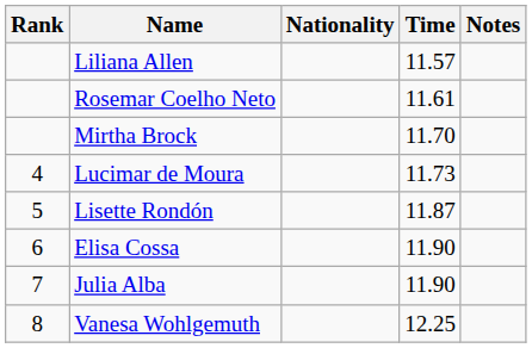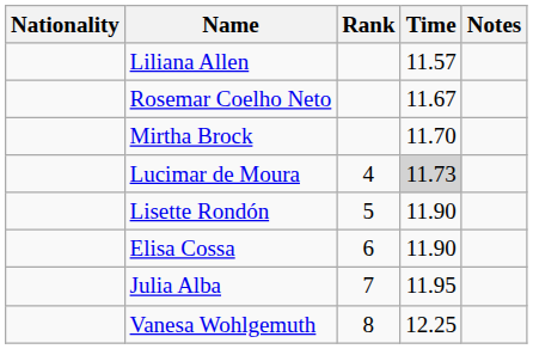columns swapped: Rank <-> Nationality
Rosemar Coelho Neto | Time: 11.61 -> 11.67
Lucimar de Moura | Time: no background -> lightgrey background
Lisette Rondón | Time: 11.87 -> 11.90
Julia Alba | Time: 11.90 -> 11.95
